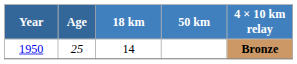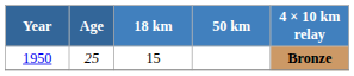1950 | 18 km: 14 -> 15
